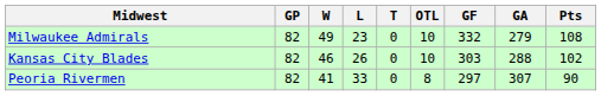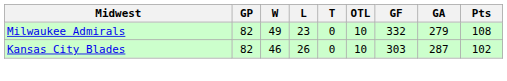Kansas City Blades | GA: 288 -> 287
- row: Peoria Rivermen | 82 | 41 | 33 | 0 | 8 | 297 | 307 | 90
